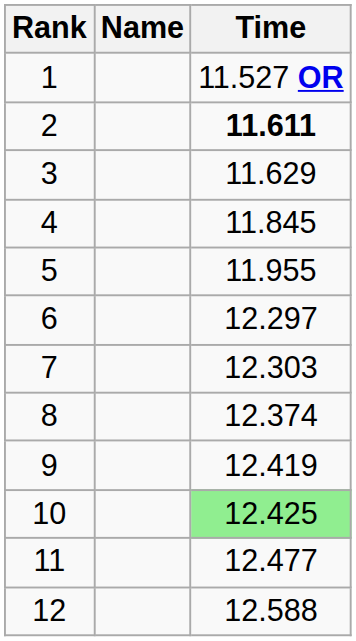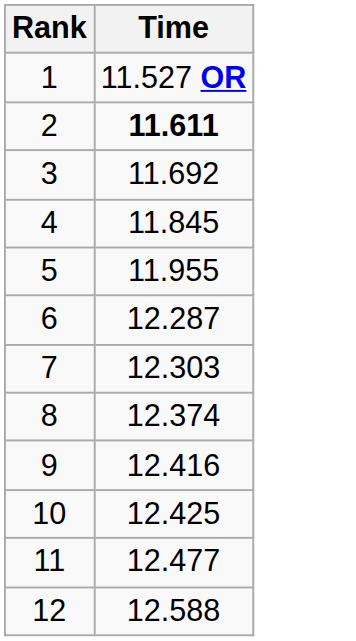- column: Name
3 | Time: 11.629 -> 11.692
6 | Time: 12.297 -> 12.287
9 | Time: 12.419 -> 12.416
10 | Time: lightgreen background -> no background
